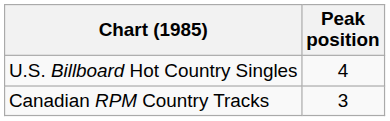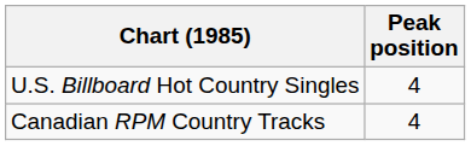Canadian RPM Country Tracks | Peak position: 3 -> 4
